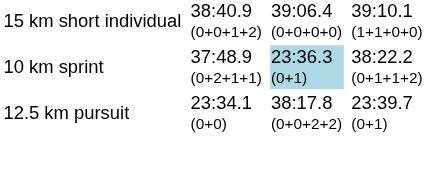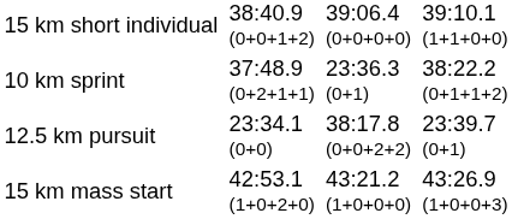10 km sprint | column 5: lightblue background -> no background
+ row: 15 km mass start | 42:53.1 (1+0+2+0) | 43:21.2 (1+0+0+0) | 43:26.9 (1+0+0+3)
